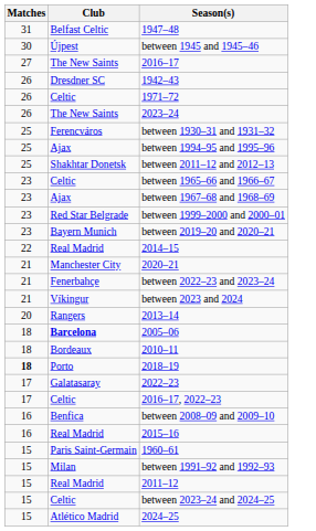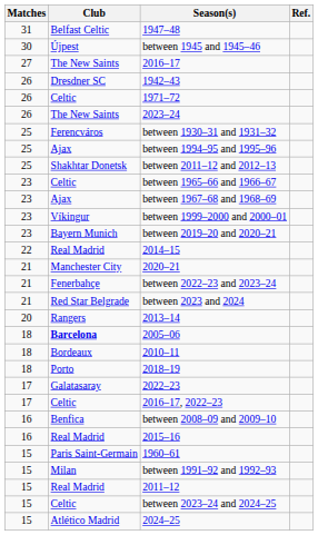+ column: Ref.
between 1999–2000 and 2000–01 | Club: Red Star Belgrade -> Víkingur
between 2023 and 2024 | Club: Víkingur -> Red Star Belgrade
2018–19 | Matches: bold -> normal
